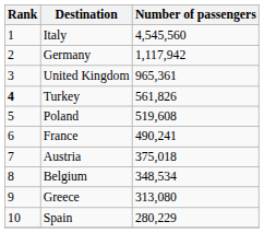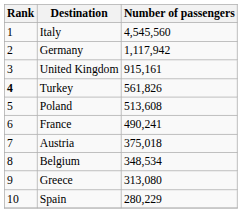United Kingdom | Number of passengers: 965,361 -> 915,161
Poland | Number of passengers: 519,608 -> 513,608
